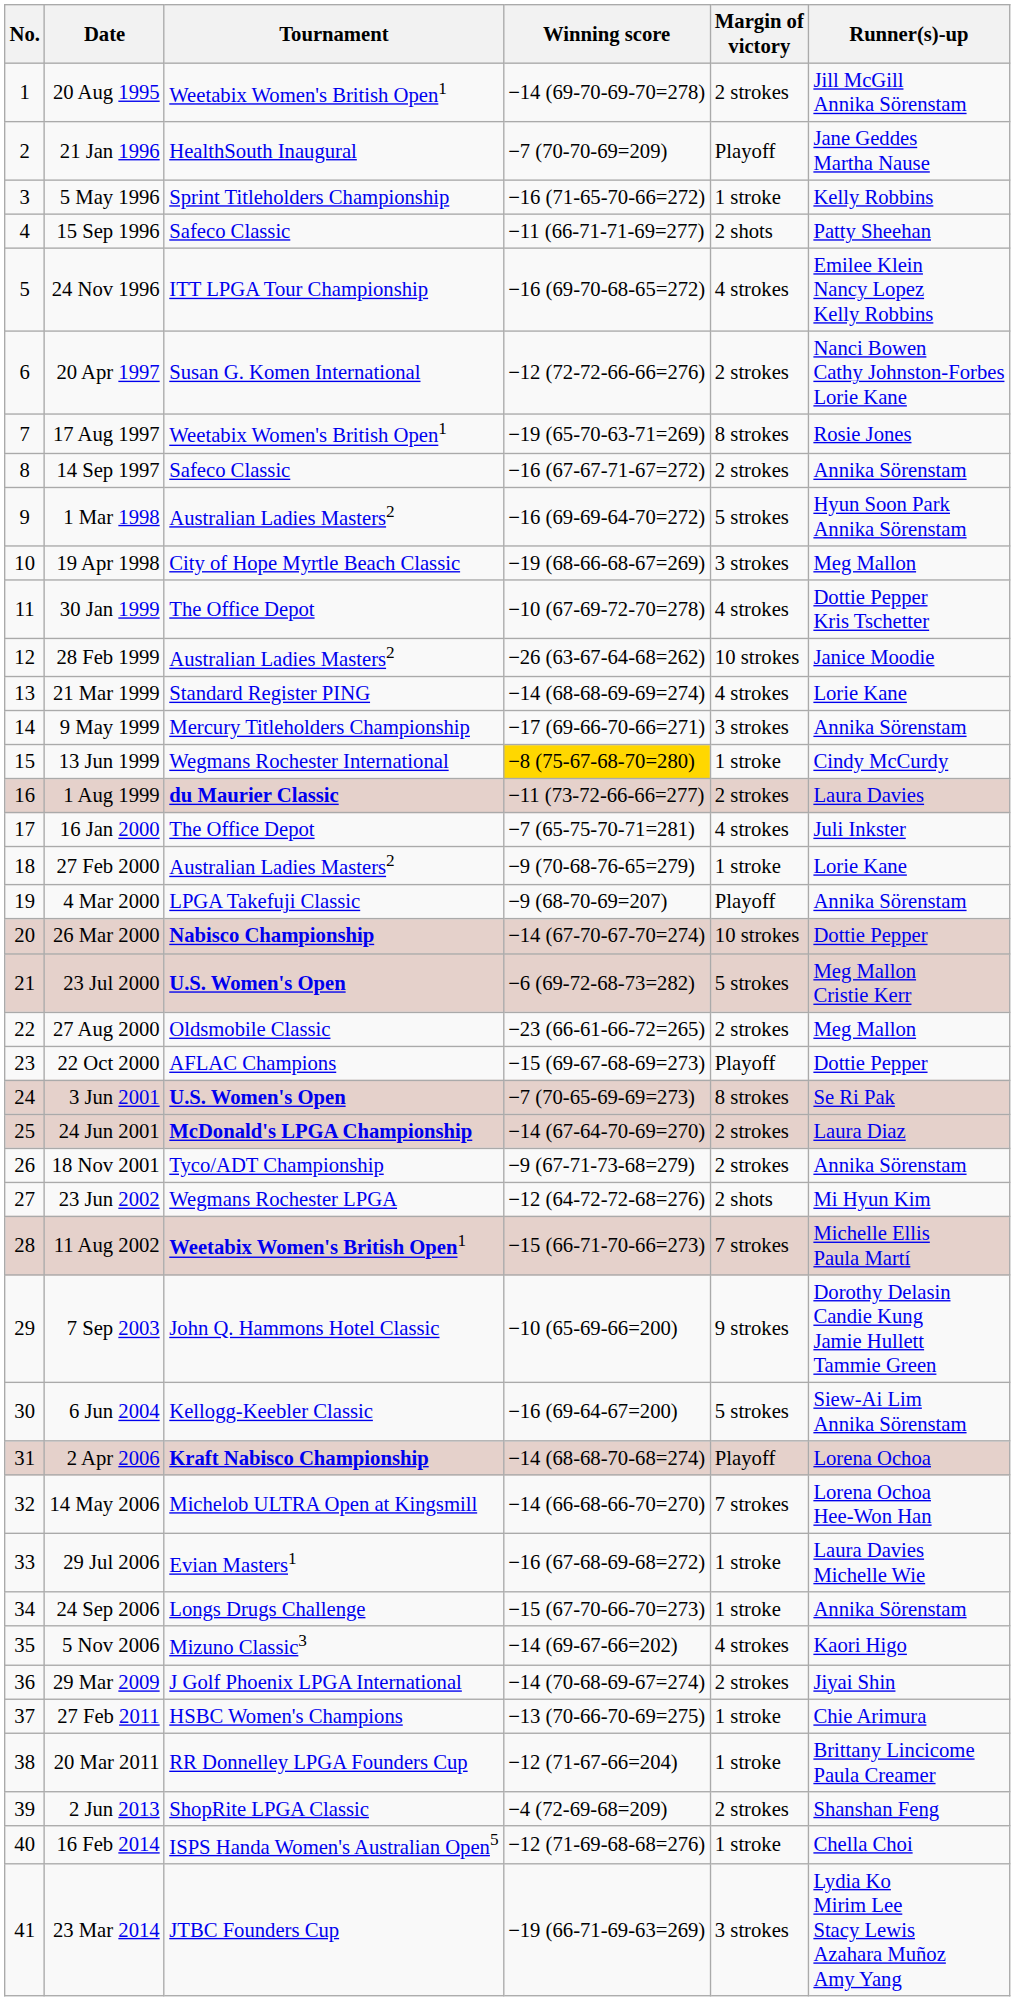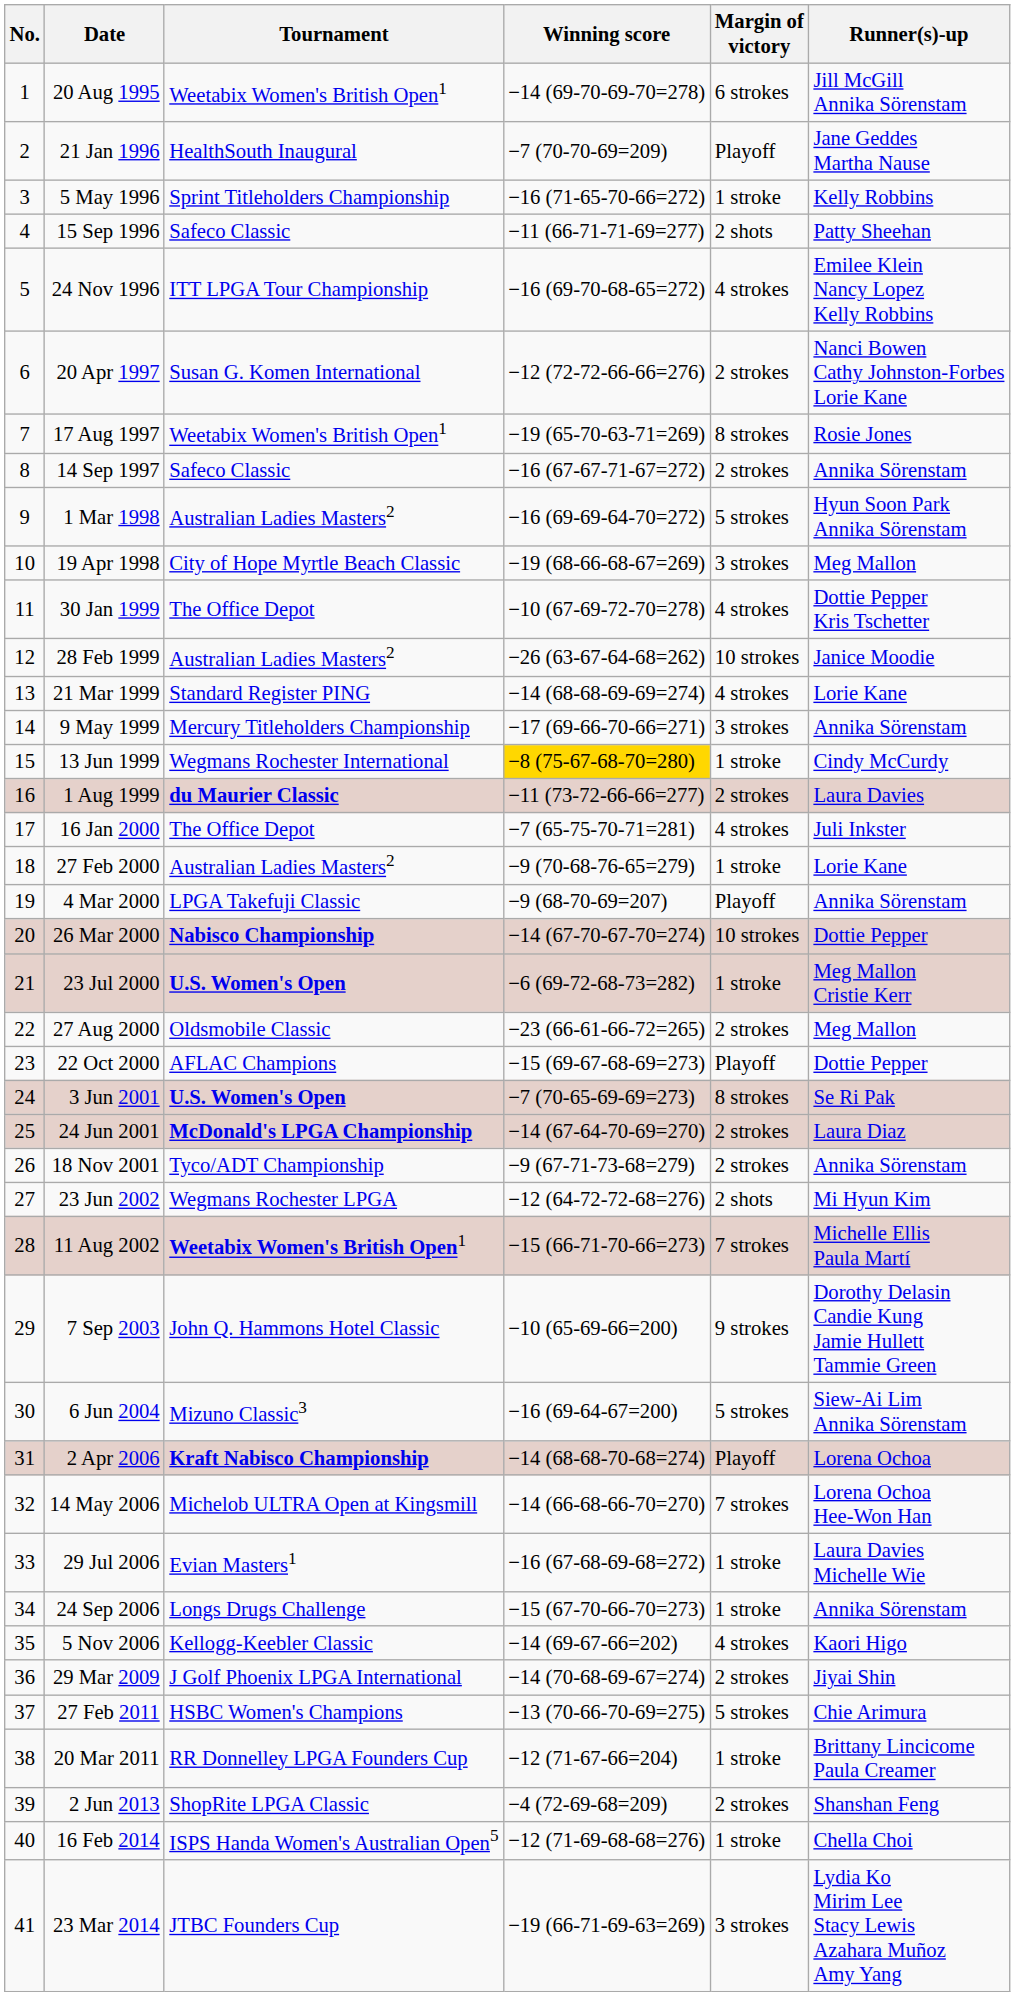20 Aug 1995 | Margin of victory: 2 strokes -> 6 strokes
23 Jul 2000 | Margin of victory: 5 strokes -> 1 stroke
6 Jun 2004 | Tournament: Kellogg-Keebler Classic -> Mizuno Classic3
5 Nov 2006 | Tournament: Mizuno Classic3 -> Kellogg-Keebler Classic
27 Feb 2011 | Margin of victory: 1 stroke -> 5 strokes
